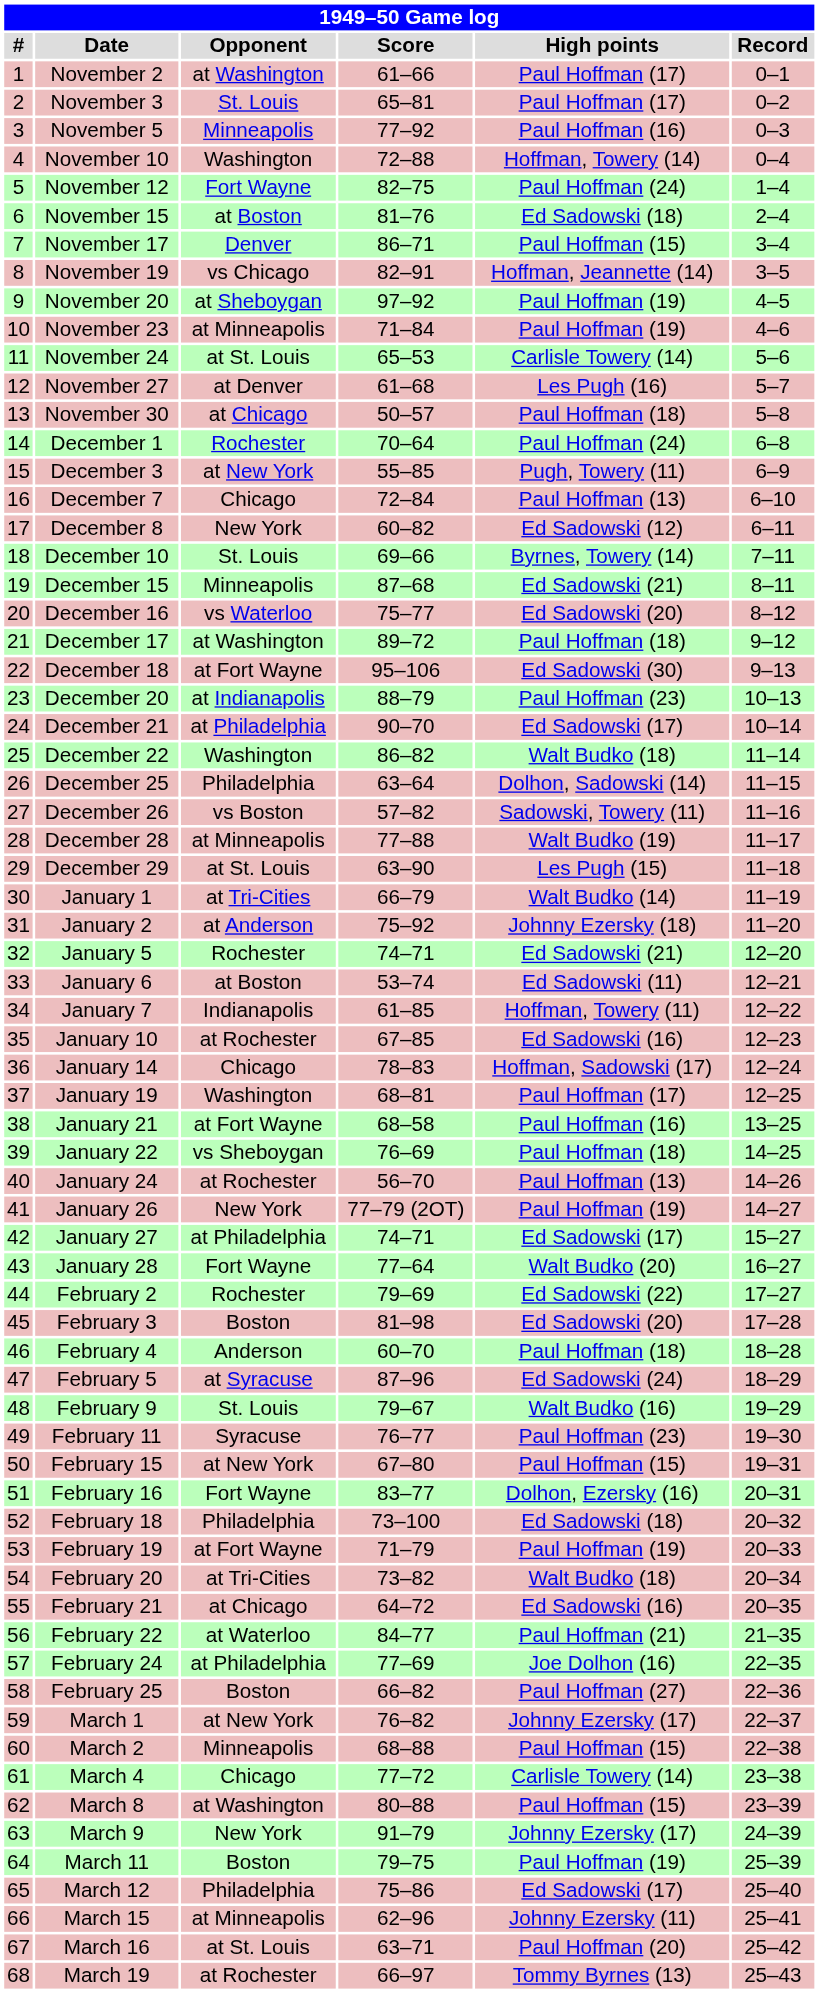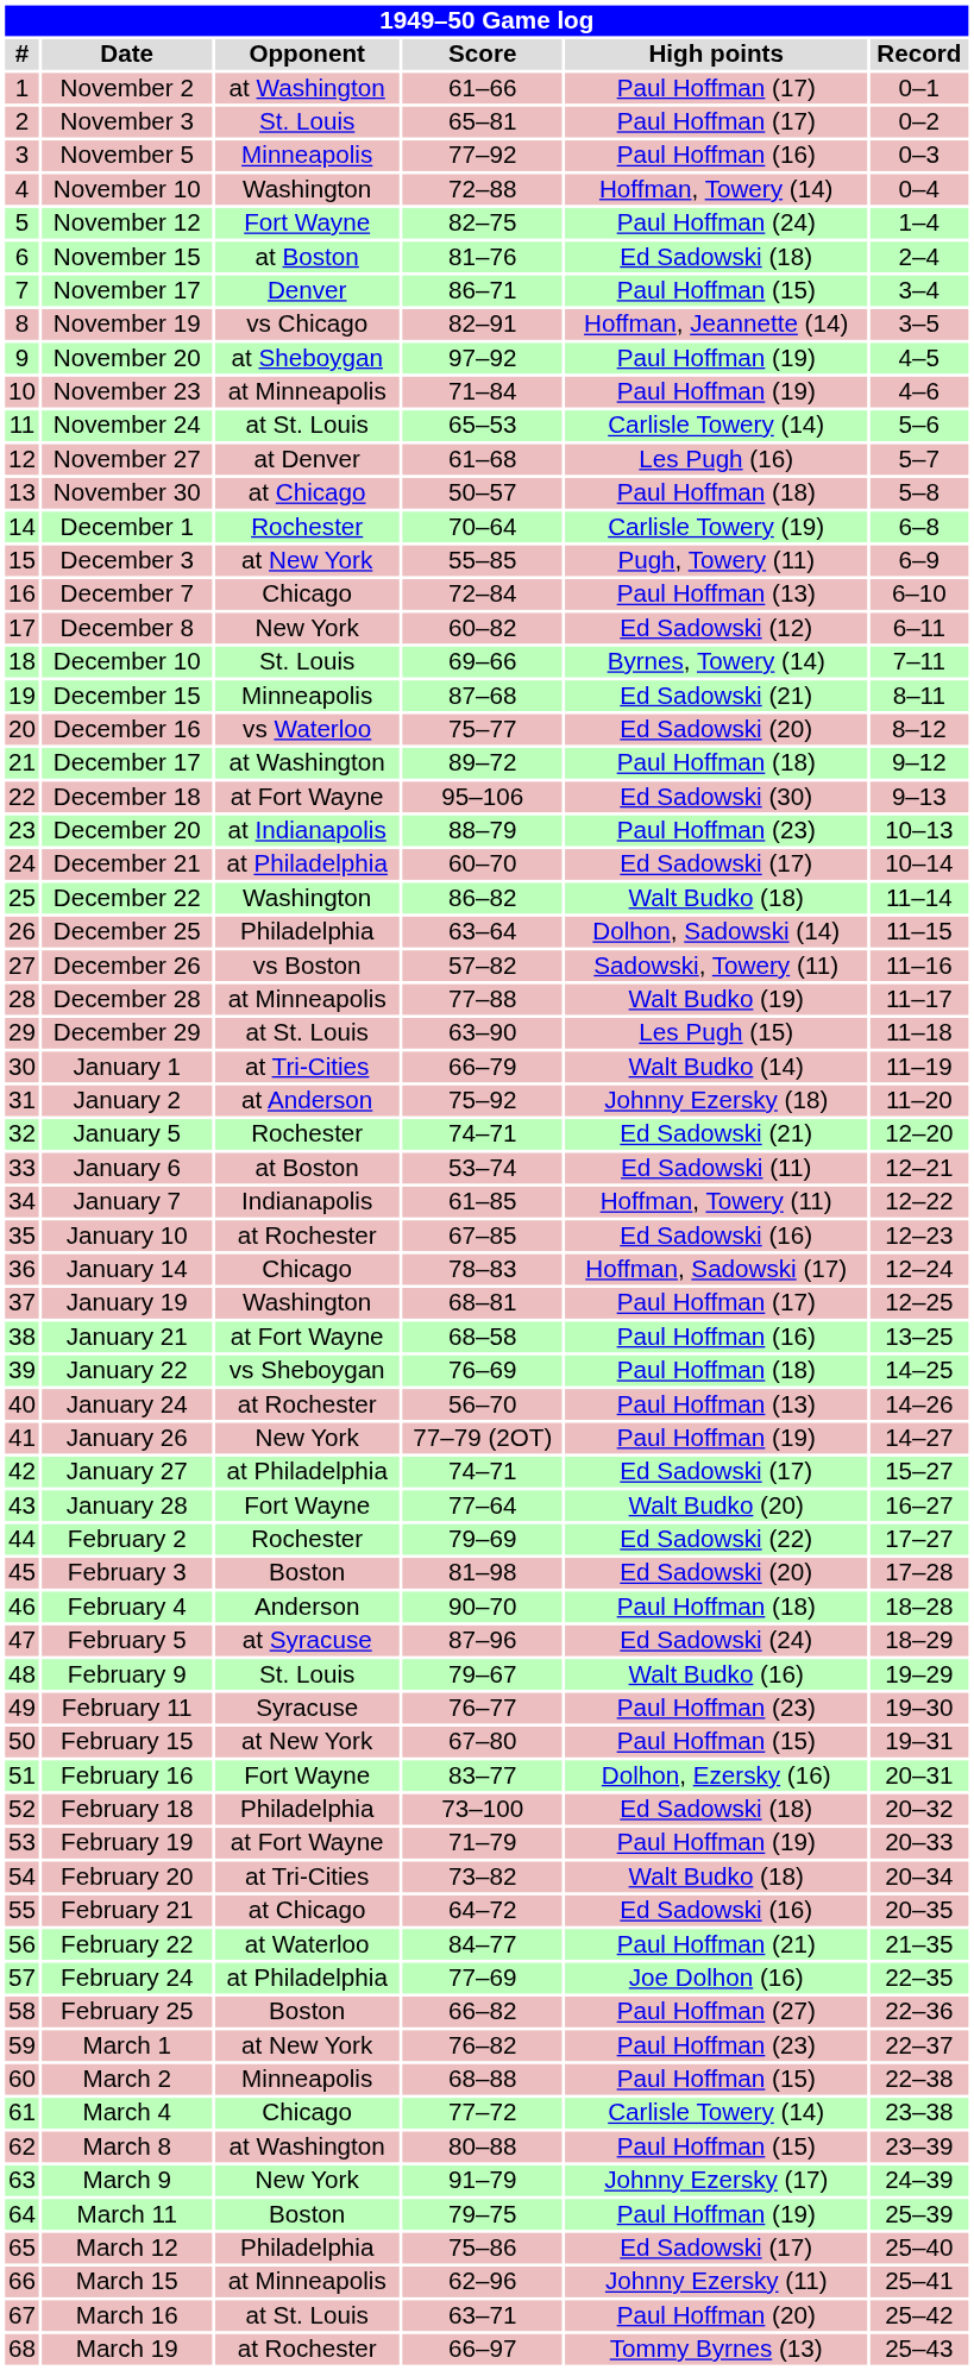December 1 | High points: Paul Hoffman (24) -> Carlisle Towery (19)
December 21 | Score: 90–70 -> 60–70
February 4 | Score: 60–70 -> 90–70
March 1 | High points: Johnny Ezersky (17) -> Paul Hoffman (23)
